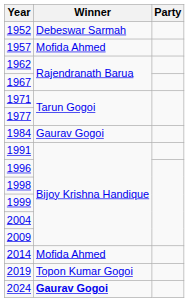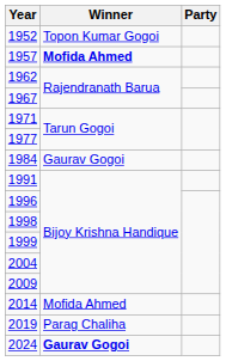1952 | Winner: Debeswar Sarmah -> Topon Kumar Gogoi
1957 | Winner: normal -> bold
2019 | Winner: Topon Kumar Gogoi -> Parag Chaliha
